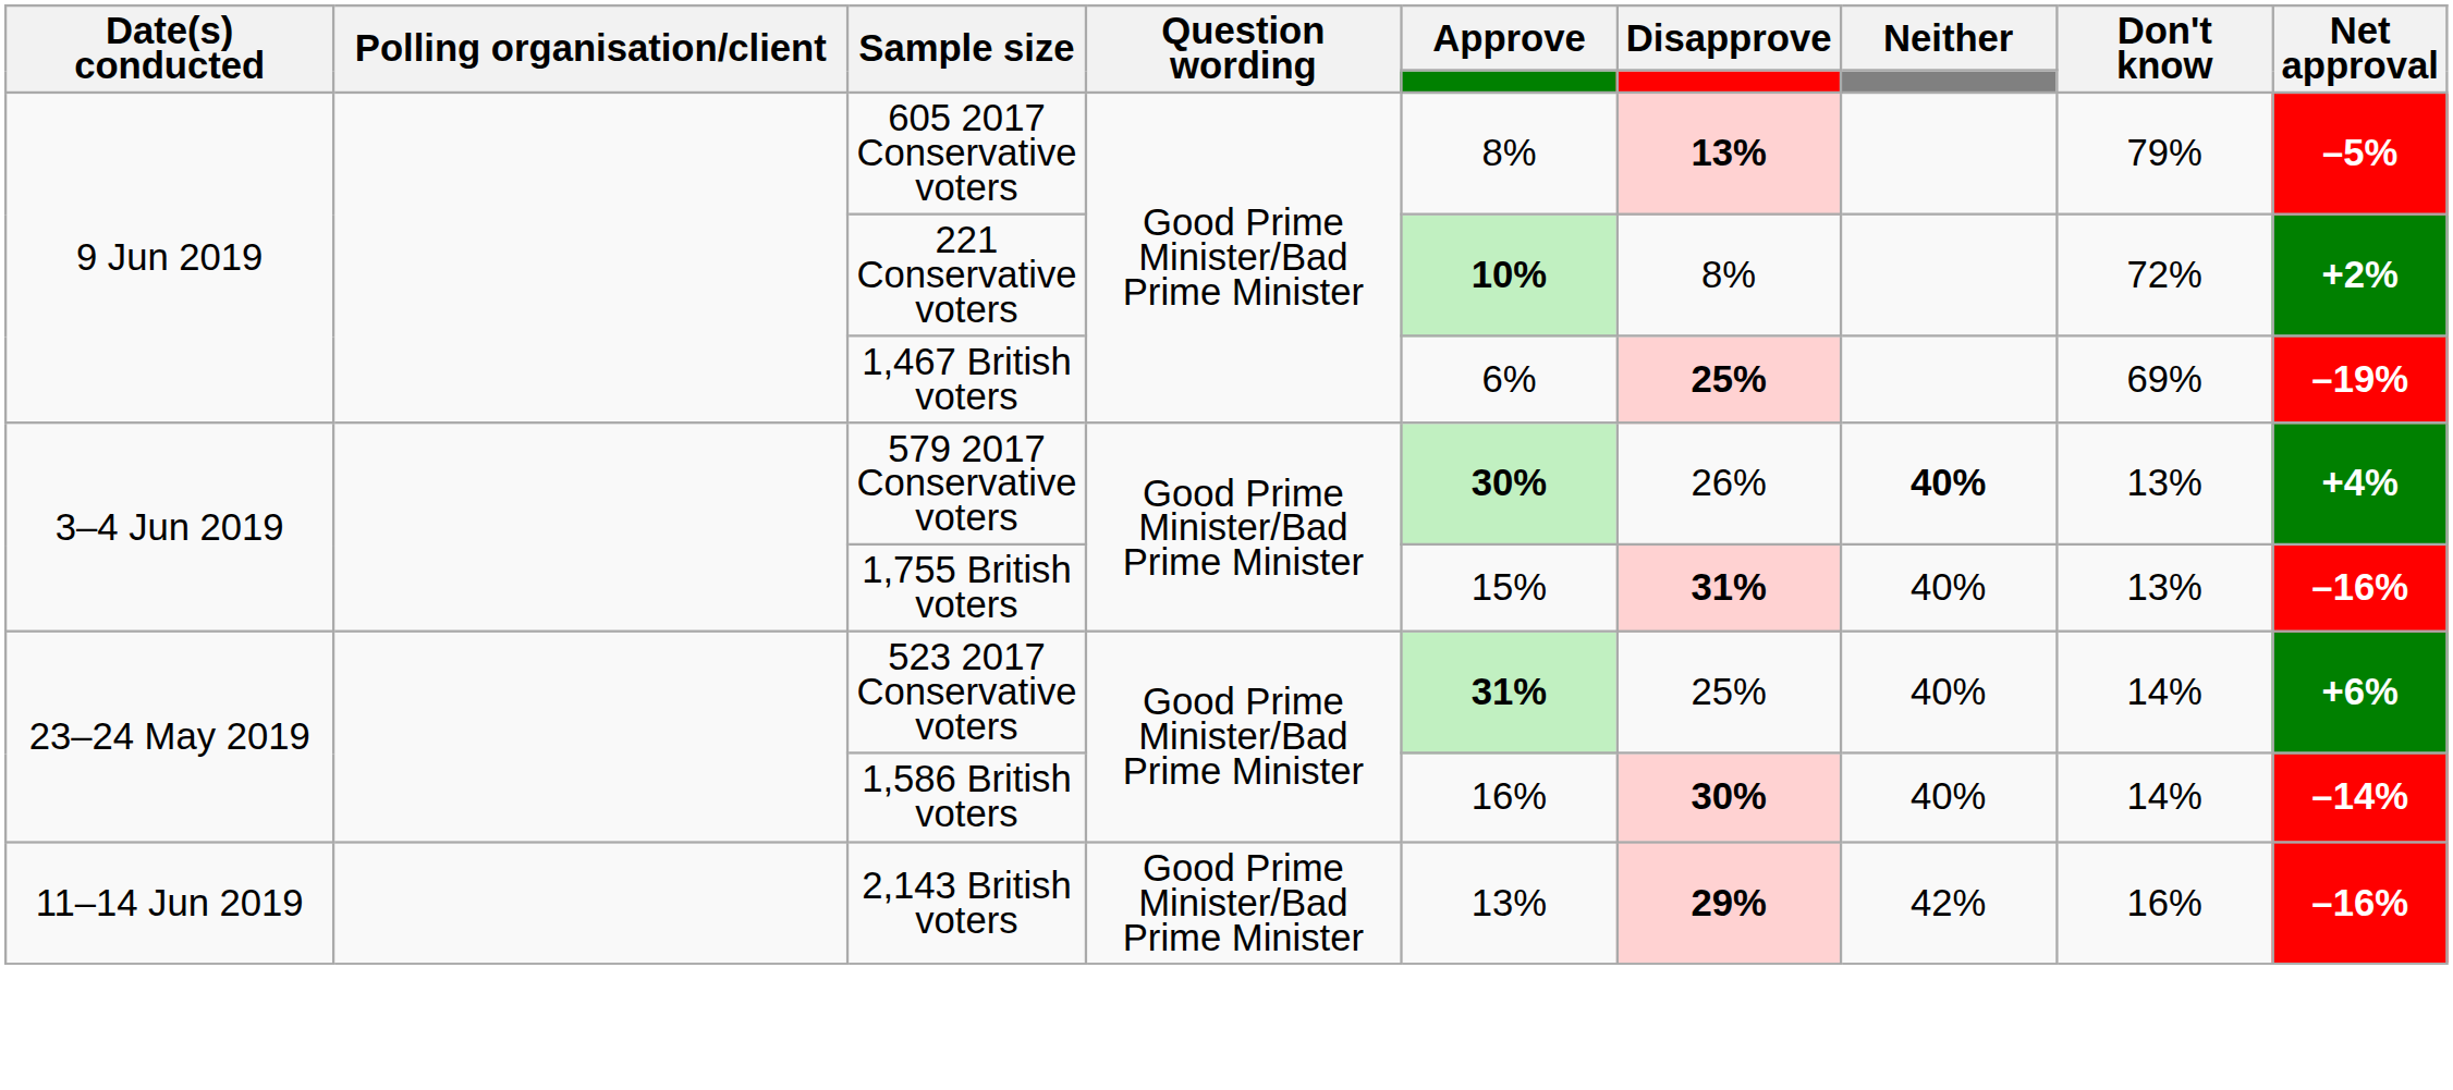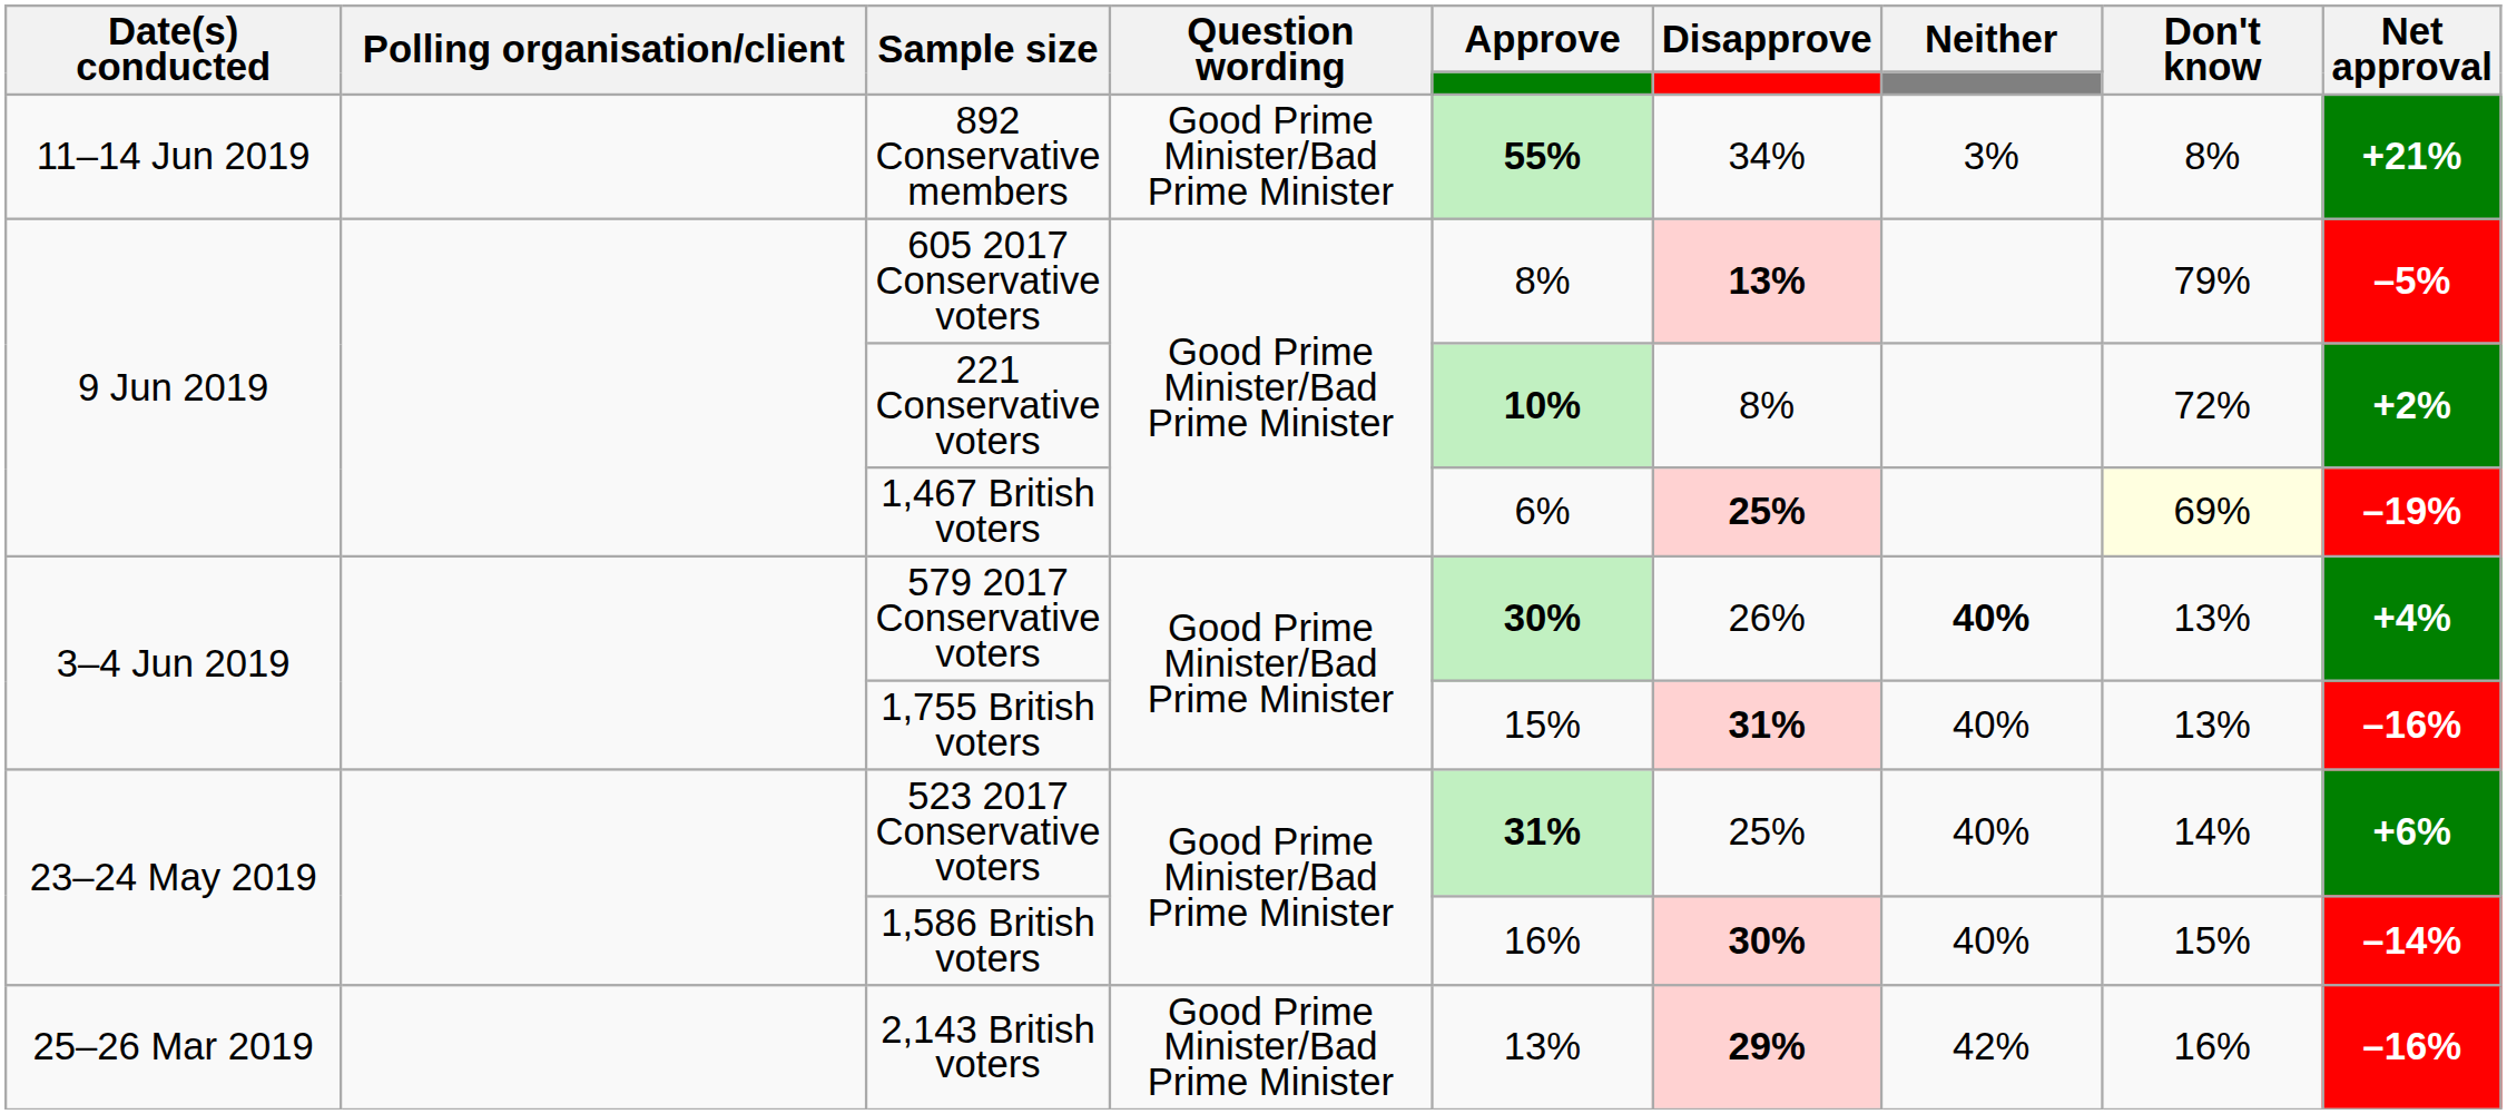+ row: 11–14 Jun 2019 | 892 Conservative members | Good Prime Minister/Bad Prime Minister | 55% | 34% | 3% | 8% | +21%
1,467 British voters | Don't know: no background -> lightyellow background
1,586 British voters | Don't know: 14% -> 15%
2,143 British voters | Date(s) conducted: 11–14 Jun 2019 -> 25–26 Mar 2019
